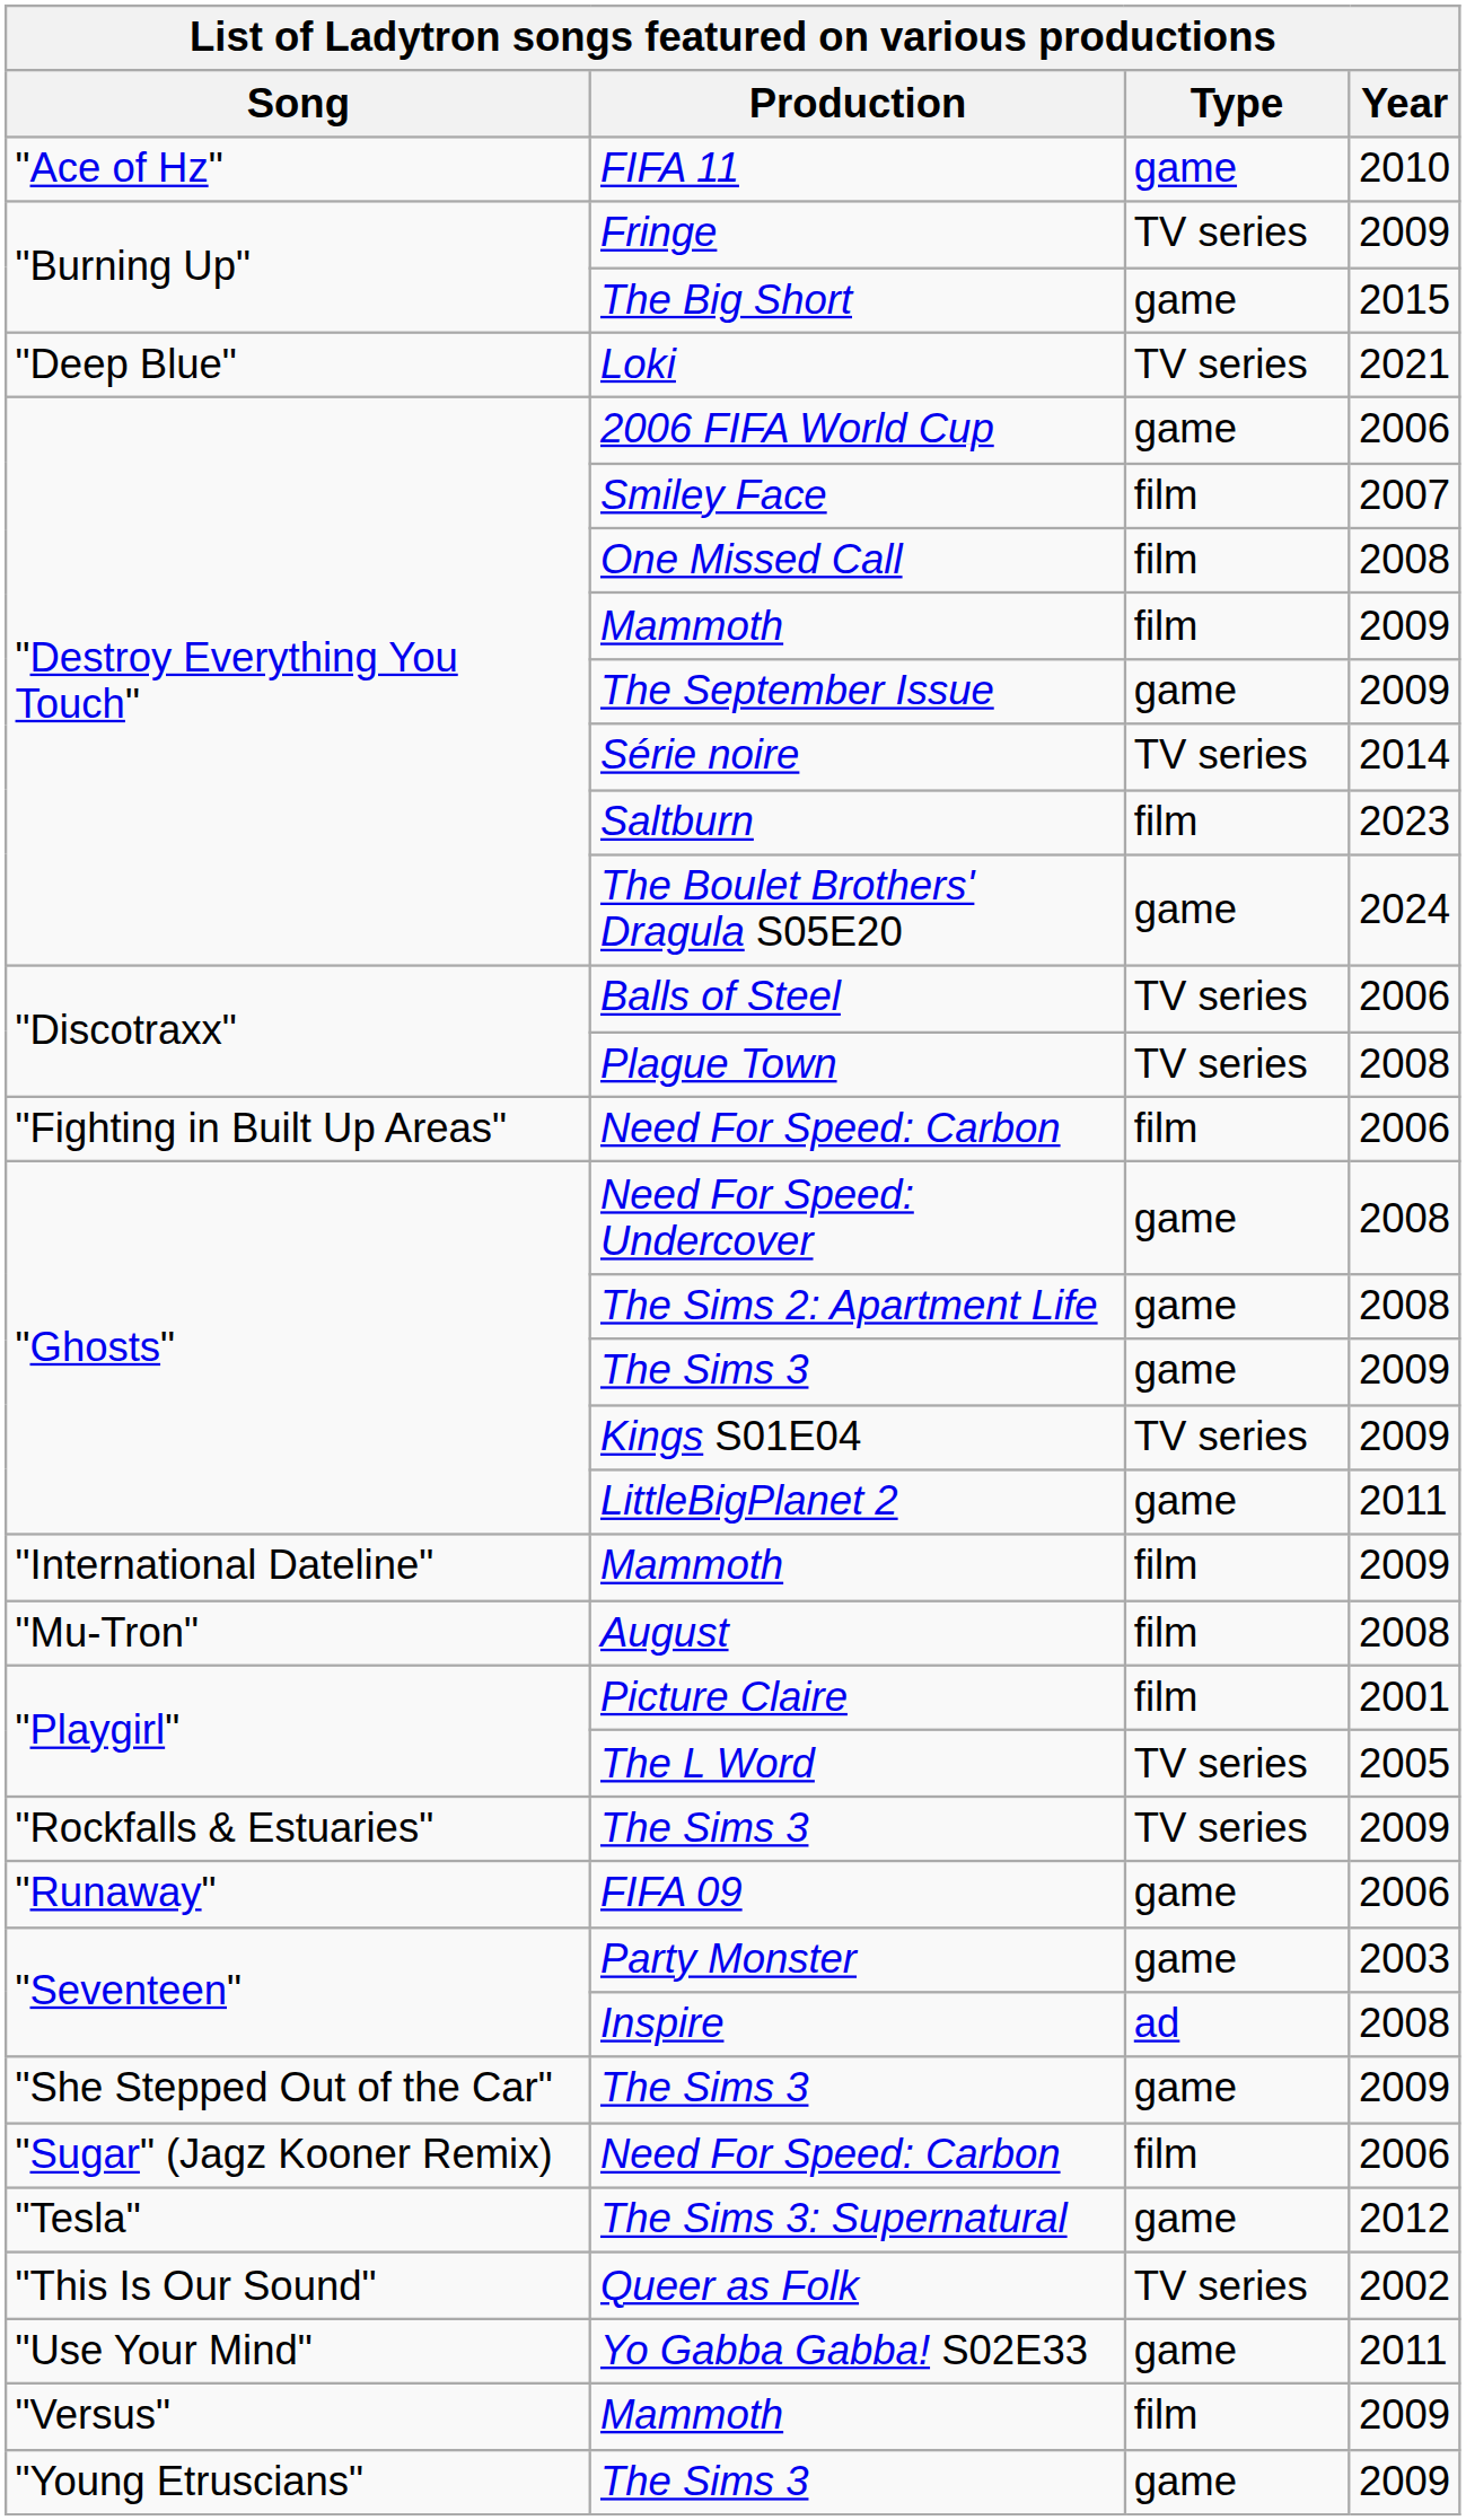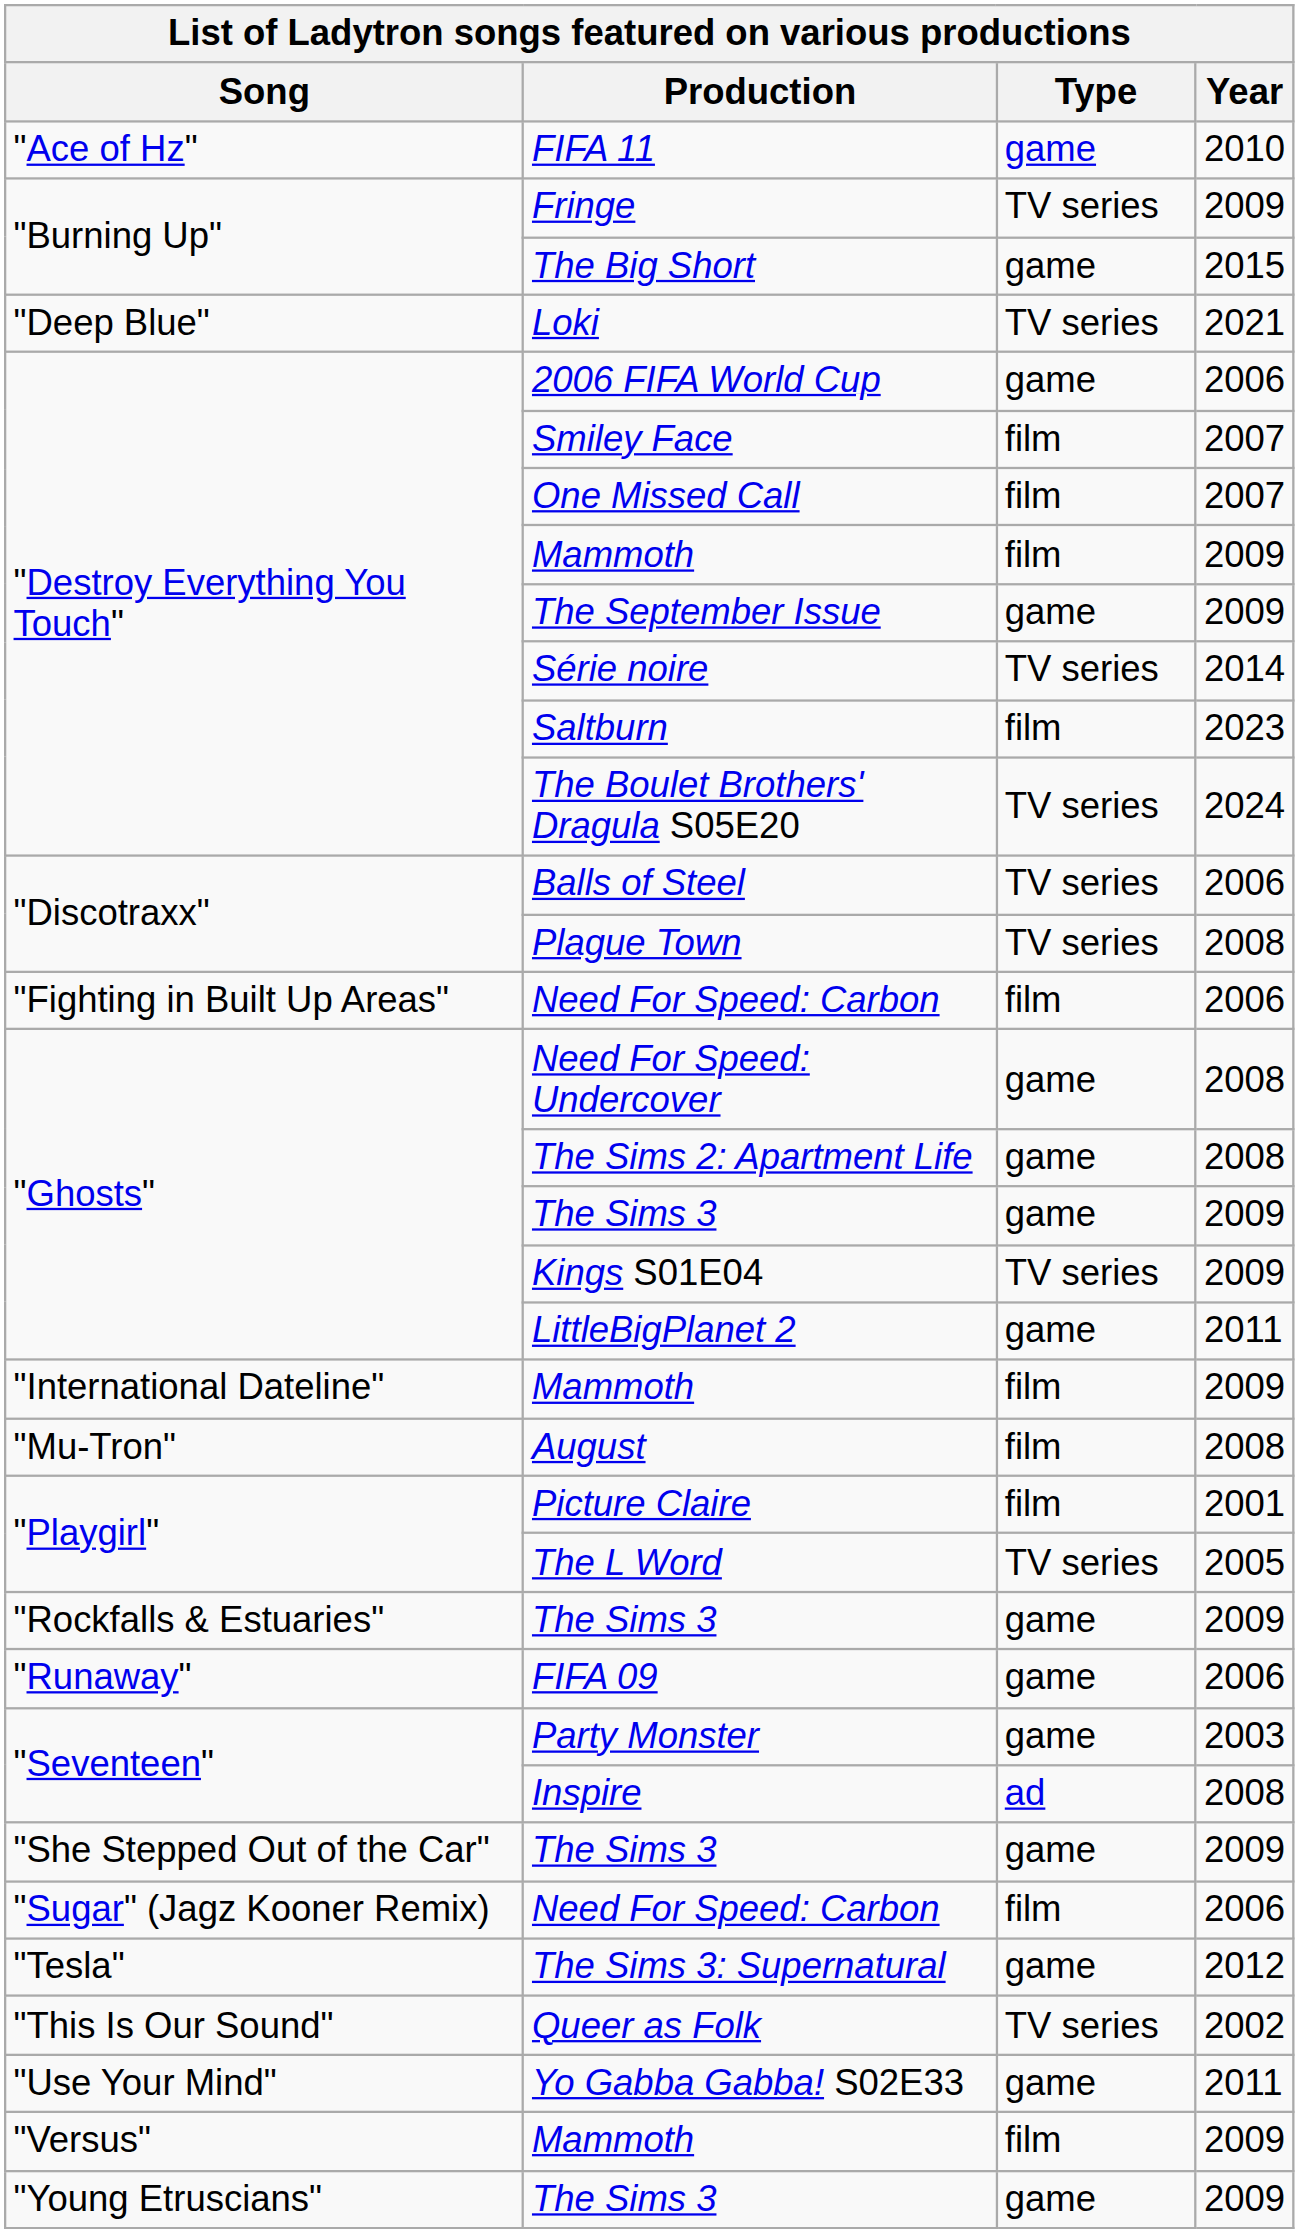One Missed Call | Year: 2008 -> 2007
The Boulet Brothers' Dragula S05E20 | Type: game -> TV series
"Rockfalls & Estuaries" / The Sims 3 | Type: TV series -> game
